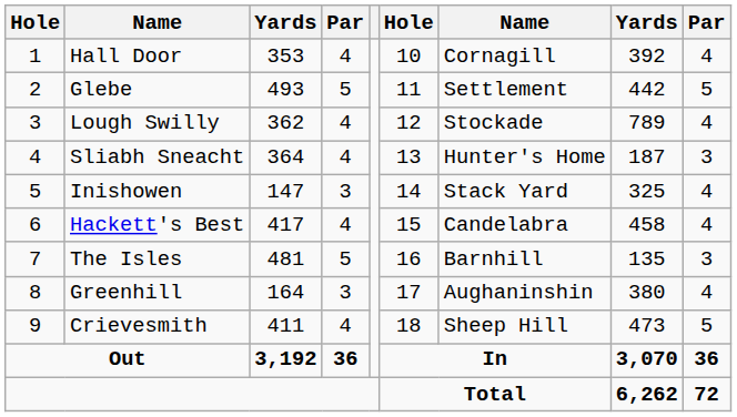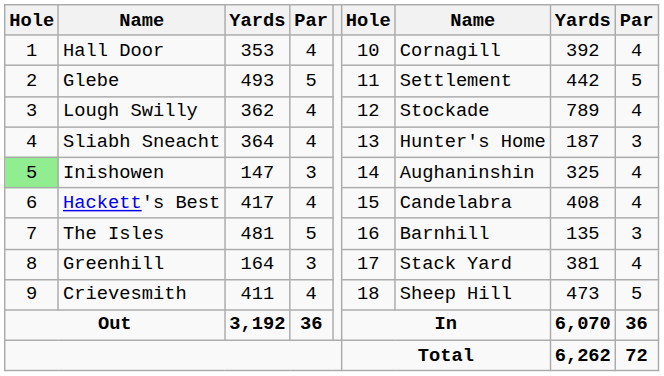Inishowen | column 1: no background -> lightgreen background
Inishowen | column 7: Stack Yard -> Aughaninshin
Hackett's Best | column 8: 458 -> 408
Greenhill | column 7: Aughaninshin -> Stack Yard
Greenhill | column 8: 380 -> 381
Out | column 8: 3,070 -> 6,070
